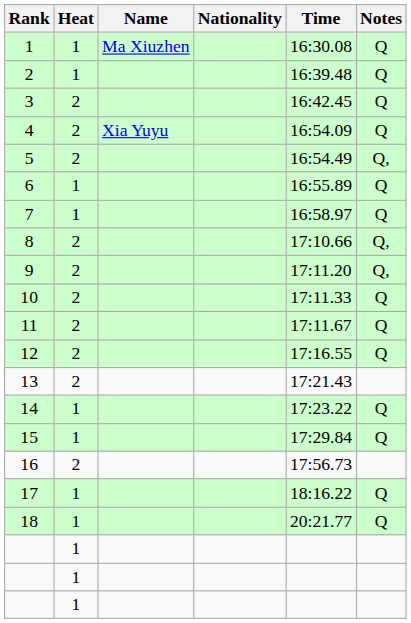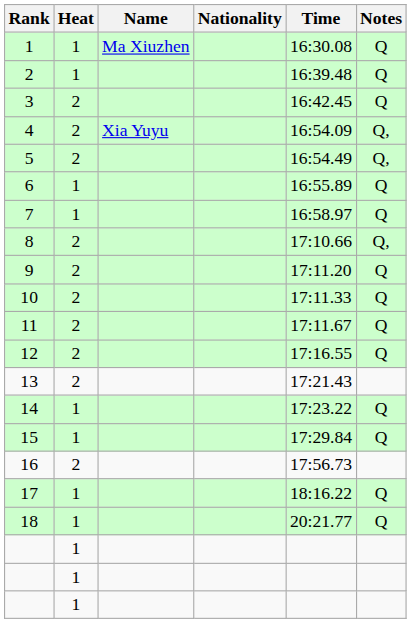4 | Notes: Q -> Q,
9 | Notes: Q, -> Q
